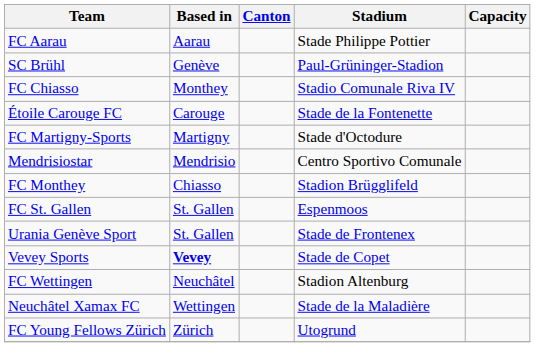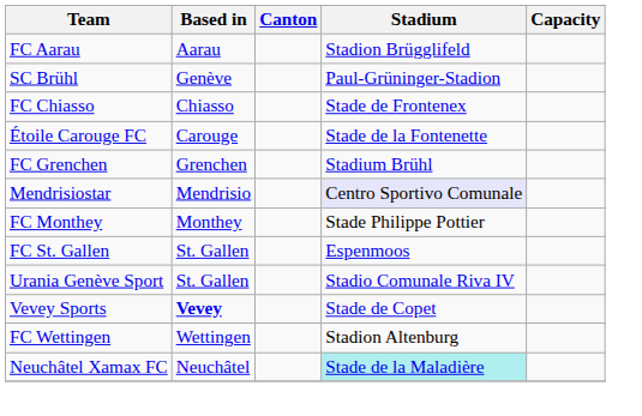FC Aarau | Stadium: Stade Philippe Pottier -> Stadion Brügglifeld
FC Chiasso | Based in: Monthey -> Chiasso
FC Chiasso | Stadium: Stadio Comunale Riva IV -> Stade de Frontenex
+ row: FC Grenchen | Grenchen | Stadium Brühl
- row: FC Martigny-Sports | Martigny | Stade d'Octodure
Mendrisiostar | Stadium: no background -> lavender background
FC Monthey | Based in: Chiasso -> Monthey
FC Monthey | Stadium: Stadion Brügglifeld -> Stade Philippe Pottier
Urania Genève Sport | Stadium: Stade de Frontenex -> Stadio Comunale Riva IV
FC Wettingen | Based in: Neuchâtel -> Wettingen
Neuchâtel Xamax FC | Based in: Wettingen -> Neuchâtel
Neuchâtel Xamax FC | Stadium: no background -> paleturquoise background
- row: FC Young Fellows Zürich | Zürich | Utogrund
